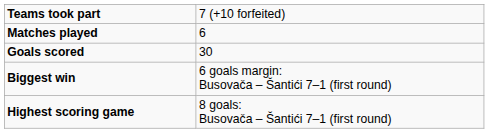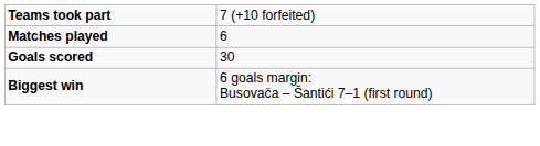- row: Highest scoring game | 8 goals: Busovača – Šantići 7–1 (first round)
